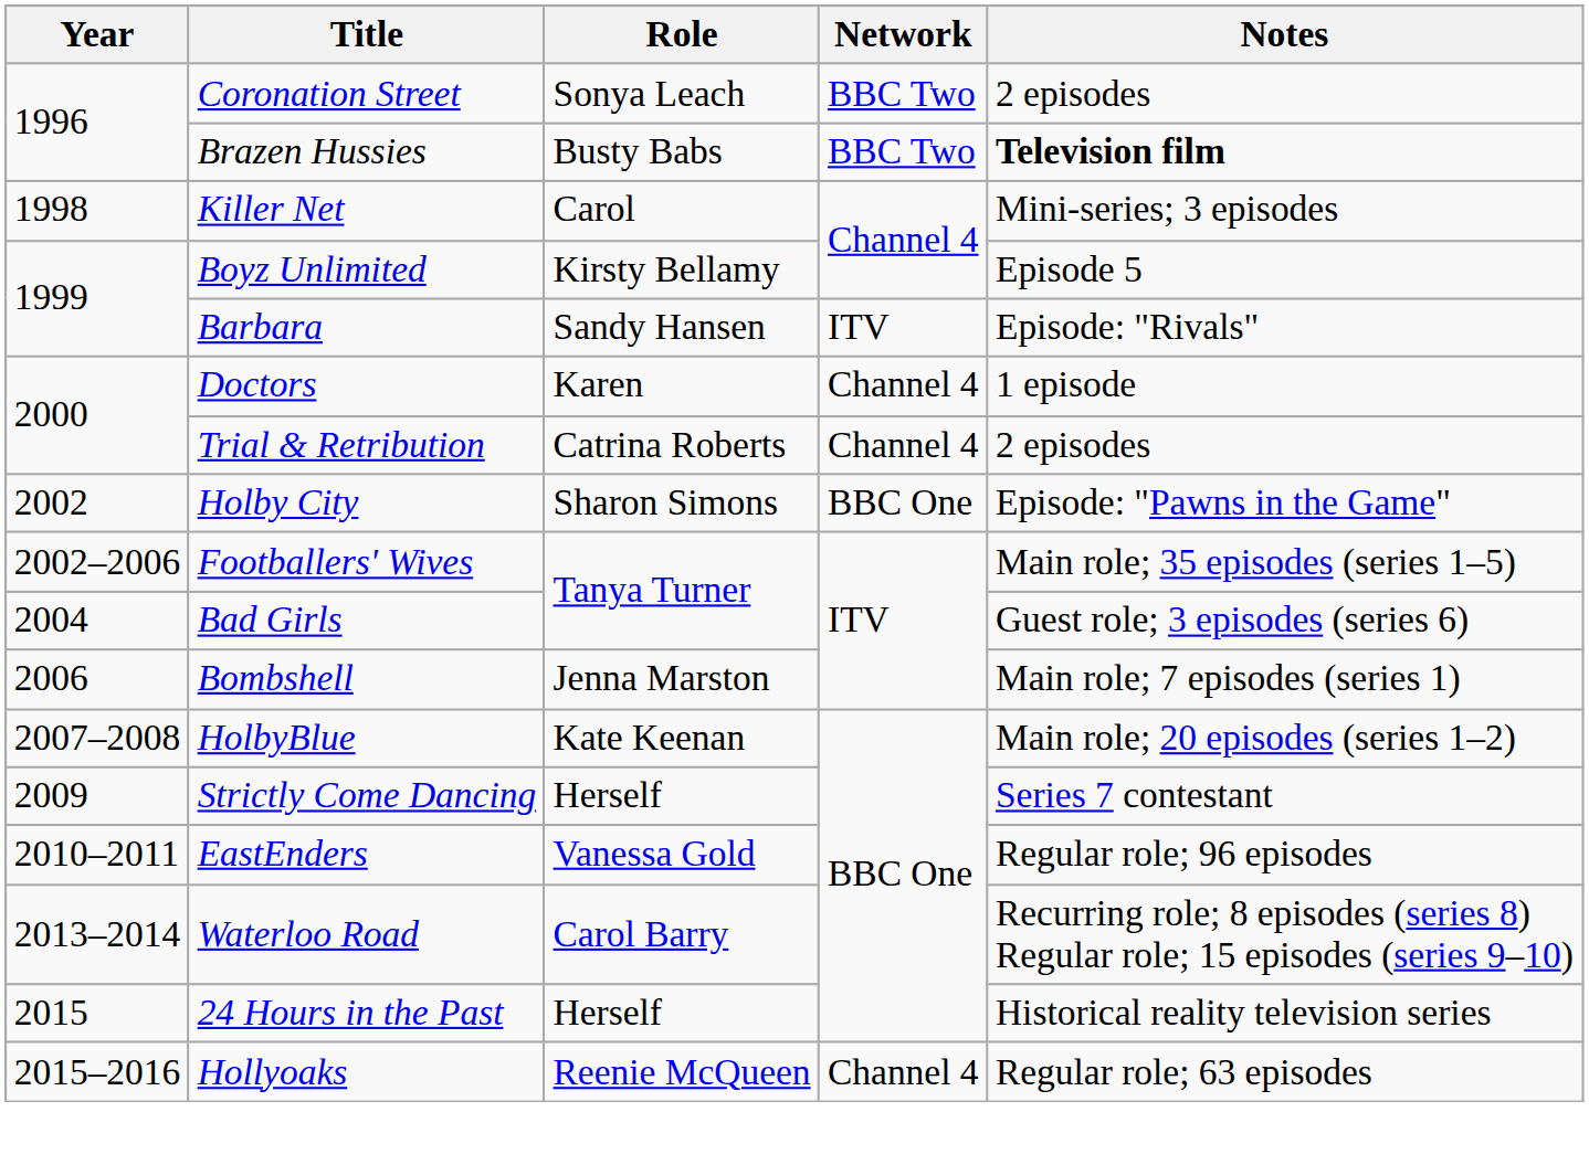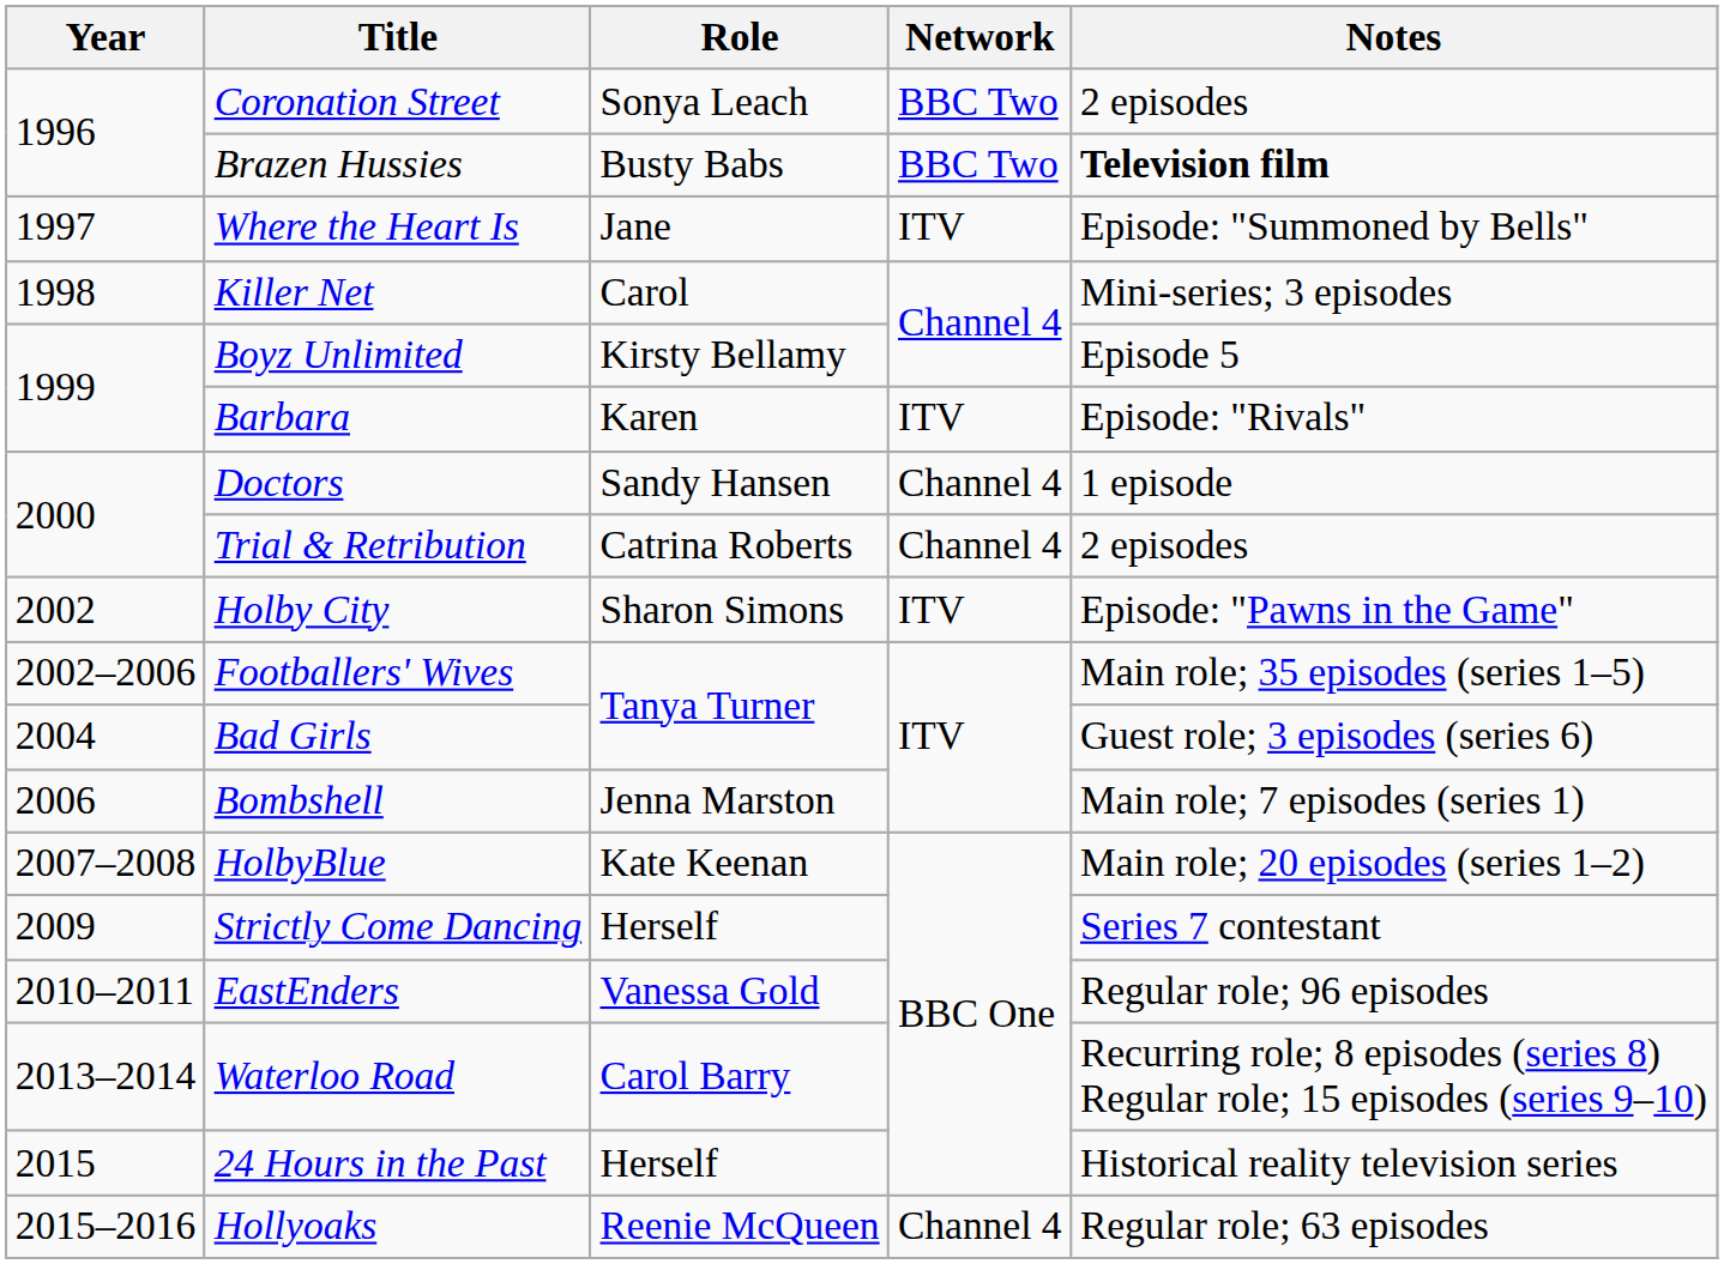+ row: 1997 | Where the Heart Is | Jane | ITV | Episode: "Summoned by Bells"
Barbara | Role: Sandy Hansen -> Karen
Doctors | Role: Karen -> Sandy Hansen
Holby City | Network: BBC One -> ITV
